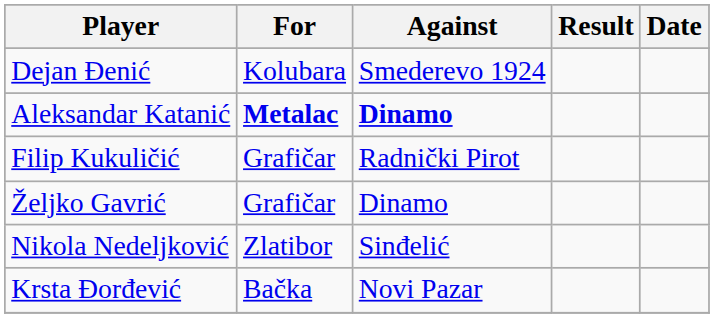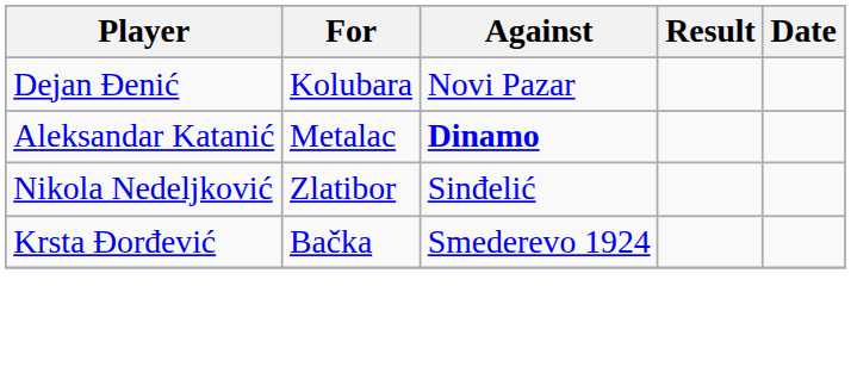Dejan Đenić | Against: Smederevo 1924 -> Novi Pazar
Aleksandar Katanić | For: bold -> normal
- row: Filip Kukuličić | Grafičar | Radnički Pirot
- row: Željko Gavrić | Grafičar | Dinamo
Krsta Đorđević | Against: Novi Pazar -> Smederevo 1924
